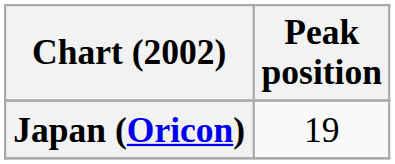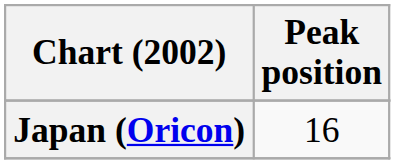Japan (Oricon) | Peak position: 19 -> 16
